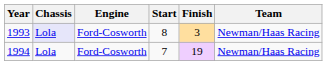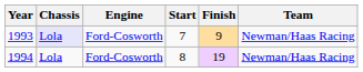1993 | Start: 8 -> 7
1993 | Finish: 3 -> 9
1994 | Start: 7 -> 8
